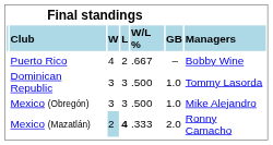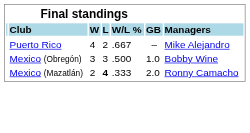Puerto Rico | column 7: Bobby Wine -> Mike Alejandro
- row: Dominican Republic | 3 | 3 | .500 | 1.0 | Tommy Lasorda
Mexico (Obregón) | column 7: Mike Alejandro -> Bobby Wine
Mexico (Mazatlán) | column 3: lightblue background -> no background
